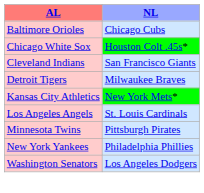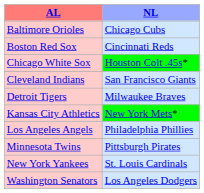+ row: Boston Red Sox | Cincinnati Reds
Los Angeles Angels | NL: St. Louis Cardinals -> Philadelphia Phillies
New York Yankees | NL: Philadelphia Phillies -> St. Louis Cardinals
